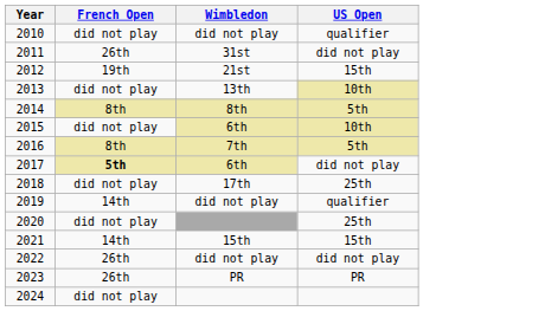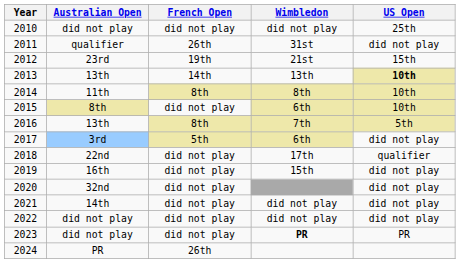+ column: Australian Open | did not play | qualifier | 23rd | 13th | 11th | 8th | 13th | 3rd | 22nd | 16th | 32nd | 14th | did not play | did not play | PR
2010 | US Open: qualifier -> 25th
2013 | French Open: did not play -> 14th
2013 | US Open: normal -> bold
2014 | US Open: 5th -> 10th
2017 | French Open: bold -> normal
2018 | US Open: 25th -> qualifier
2019 | French Open: 14th -> did not play
2019 | Wimbledon: did not play -> 15th
2019 | US Open: qualifier -> did not play
2020 | US Open: 25th -> did not play
2021 | French Open: 14th -> did not play
2021 | Wimbledon: 15th -> did not play
2021 | US Open: 15th -> did not play
2022 | French Open: 26th -> did not play
2023 | French Open: 26th -> did not play
2023 | Wimbledon: normal -> bold
2024 | French Open: did not play -> 26th
